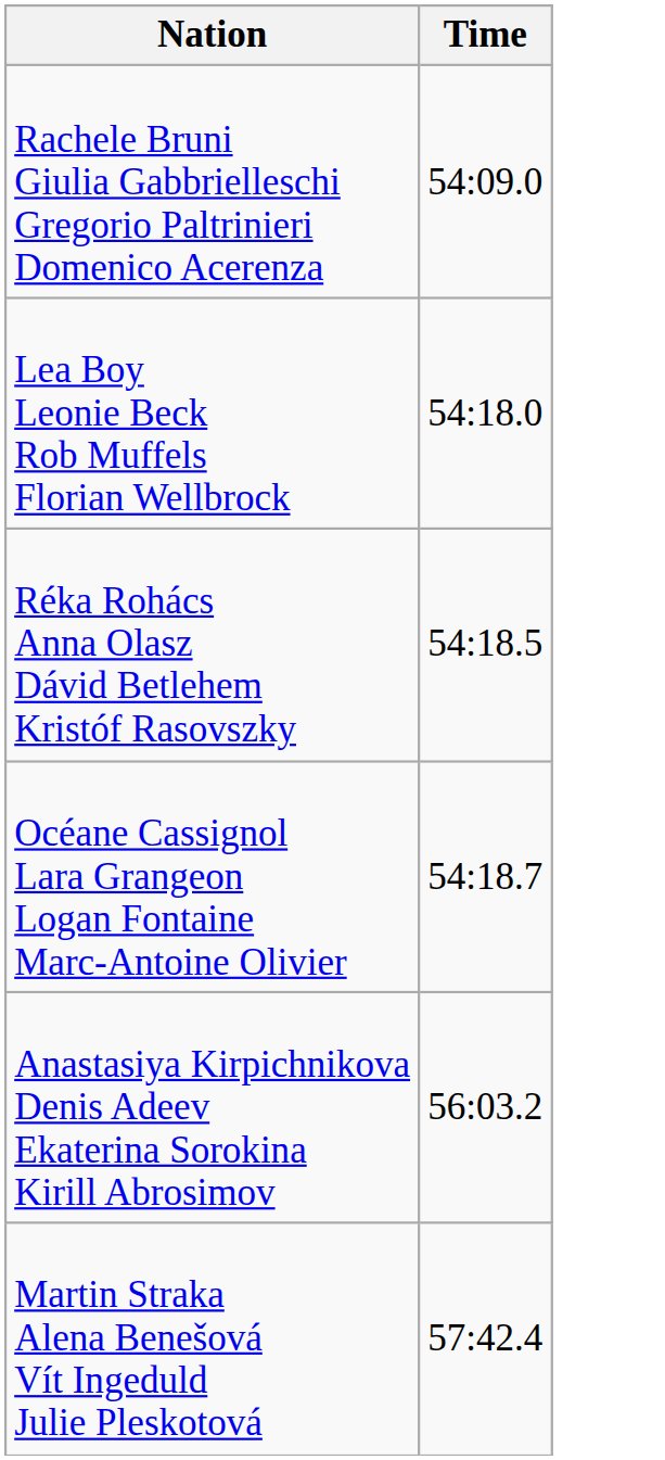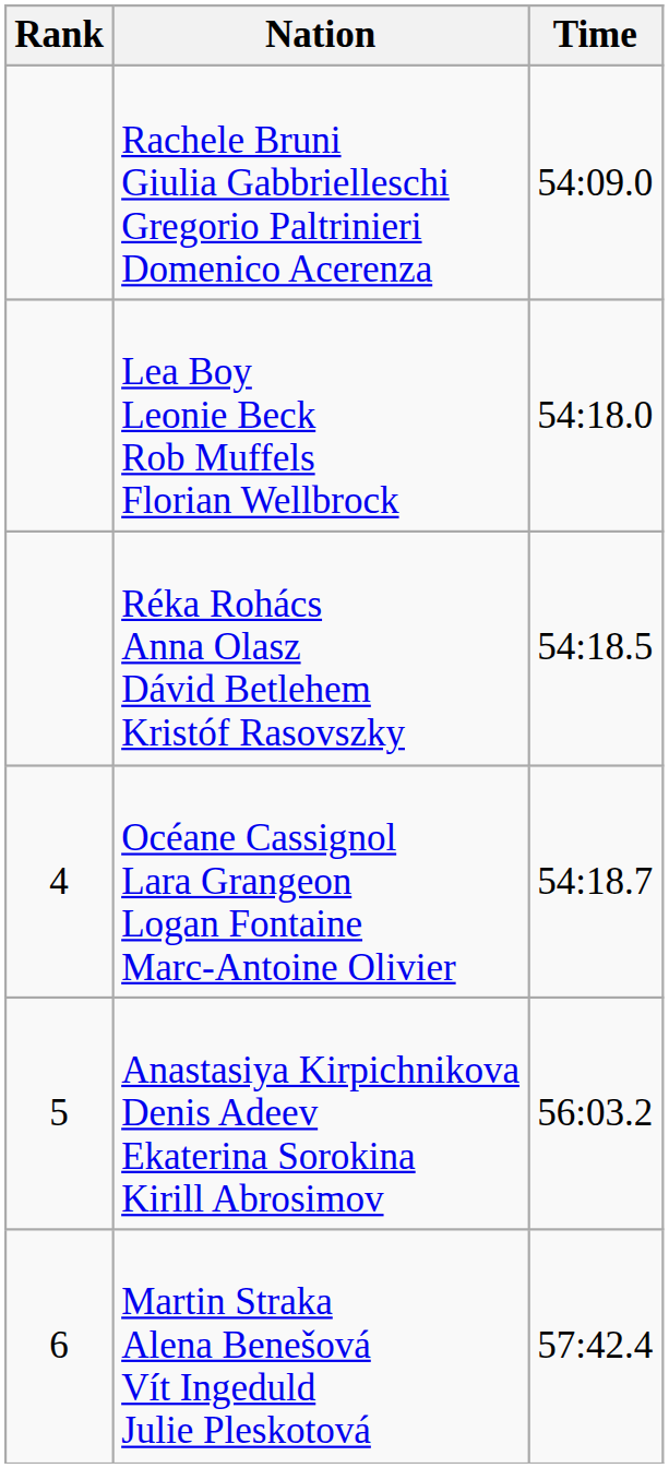+ column: Rank | 4 | 5 | 6
